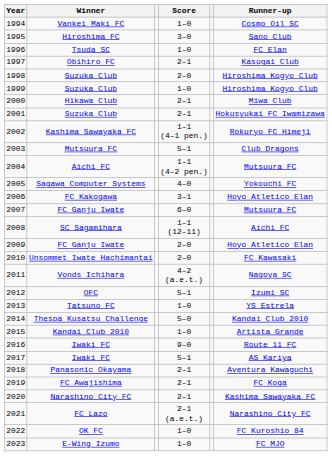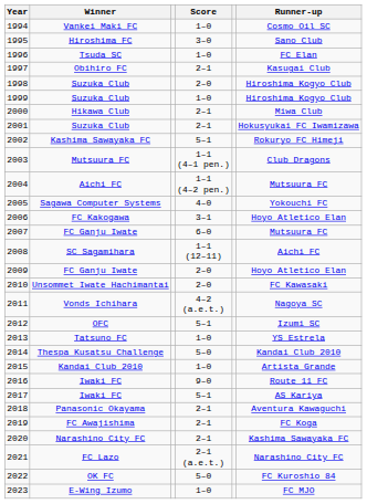2002 | Score: 1–1 (4–1 pen.) -> 5–1
2003 | Score: 5–1 -> 1–1 (4–1 pen.)
2022 | Score: 1–0 -> 5–0
